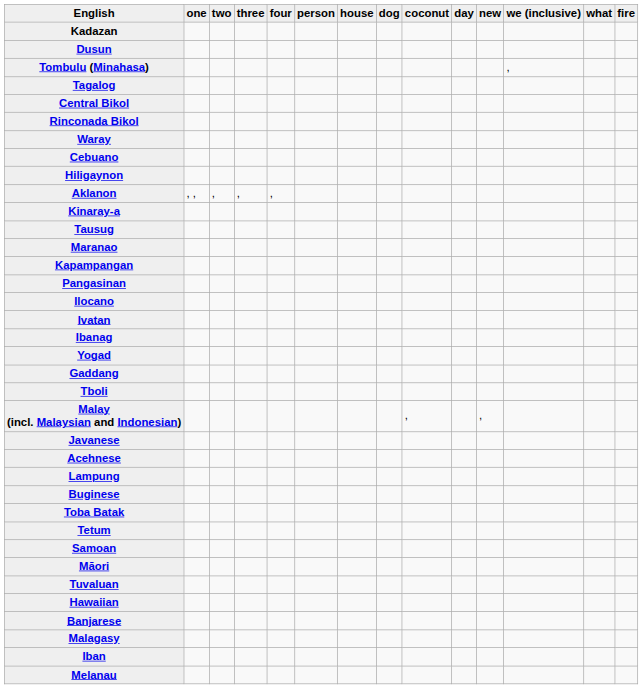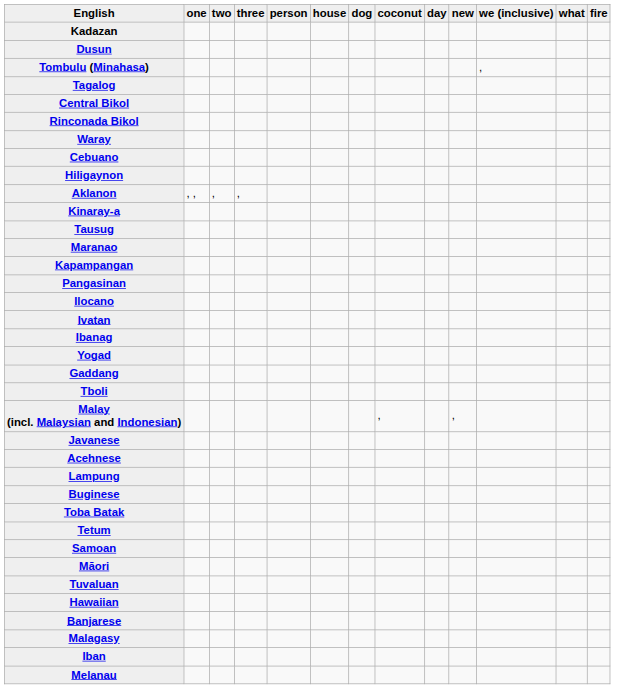- column: four | ,
